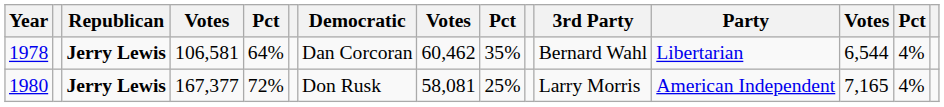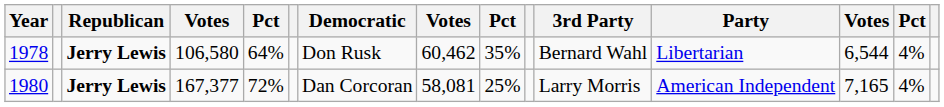1978 | column 4: 106,581 -> 106,580
1978 | Democratic: Dan Corcoran -> Don Rusk
1980 | Democratic: Don Rusk -> Dan Corcoran
